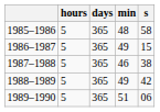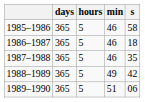columns swapped: days <-> hours
1985–1986 | min: 48 -> 46
1986–1987 | min: 49 -> 46
1986–1987 | s: 15 -> 18
1987–1988 | s: 38 -> 35
